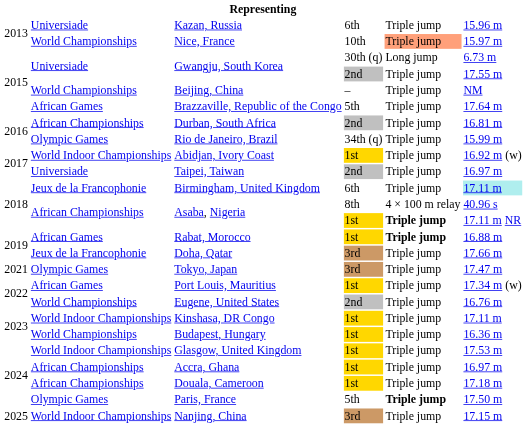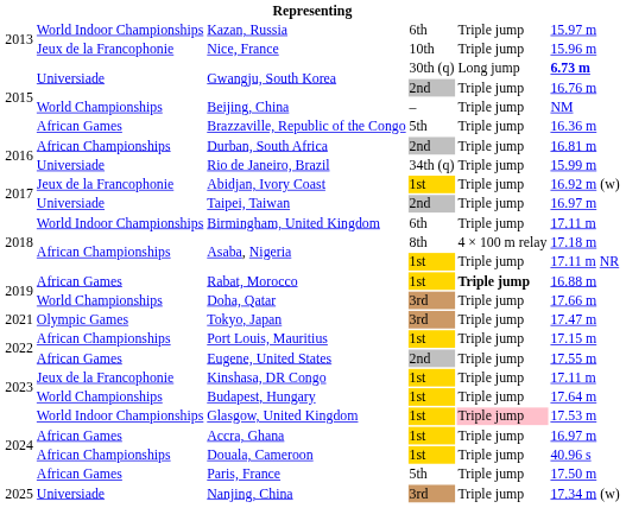Kazan, Russia | column 2: Universiade -> World Indoor Championships
Kazan, Russia | column 6: 15.96 m -> 15.97 m
Nice, France | column 2: World Championships -> Jeux de la Francophonie
Nice, France | column 5: lightsalmon background -> no background
Nice, France | column 6: 15.97 m -> 15.96 m
Gwangju, South Korea / 30th (q) | column 6: normal -> bold
Gwangju, South Korea / 2nd | column 6: 17.55 m -> 16.76 m
Brazzaville, Republic of the Congo | column 6: 17.64 m -> 16.36 m
Rio de Janeiro, Brazil | column 2: Olympic Games -> Universiade
Abidjan, Ivory Coast | column 2: World Indoor Championships -> Jeux de la Francophonie
Birmingham, United Kingdom | column 2: Jeux de la Francophonie -> World Indoor Championships
Birmingham, United Kingdom | column 6: paleturquoise background -> no background
Asaba, Nigeria / 8th | column 6: 40.96 s -> 17.18 m
Asaba, Nigeria / 1st | column 5: bold -> normal
Doha, Qatar | column 2: Jeux de la Francophonie -> World Championships
Port Louis, Mauritius | column 2: African Games -> African Championships
Port Louis, Mauritius | column 6: 17.34 m (w) -> 17.15 m
Eugene, United States | column 2: World Championships -> African Games
Eugene, United States | column 6: 16.76 m -> 17.55 m
Kinshasa, DR Congo | column 2: World Indoor Championships -> Jeux de la Francophonie
Budapest, Hungary | column 6: 16.36 m -> 17.64 m
Glasgow, United Kingdom | column 5: no background -> pink background
Accra, Ghana | column 2: African Championships -> African Games
Douala, Cameroon | column 6: 17.18 m -> 40.96 s
Paris, France | column 2: Olympic Games -> African Games
Paris, France | column 5: bold -> normal
Nanjing, China | column 2: World Indoor Championships -> Universiade
Nanjing, China | column 6: 17.15 m -> 17.34 m (w)
